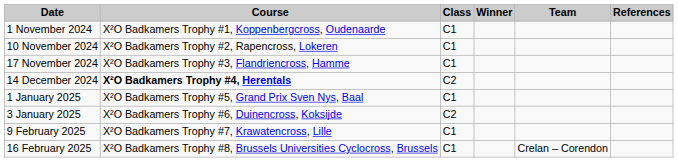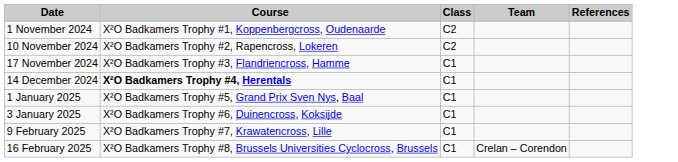- column: Winner
1 November 2024 | Class: C1 -> C2
10 November 2024 | Class: C1 -> C2
14 December 2024 | Class: C2 -> C1
3 January 2025 | Class: C2 -> C1
